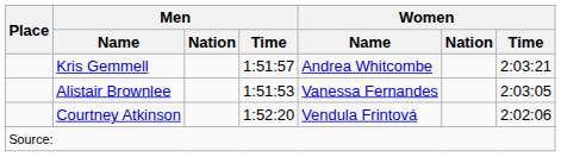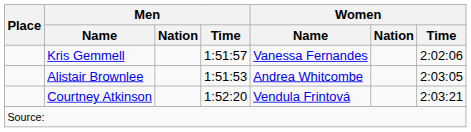Kris Gemmell | Women / Name: Andrea Whitcombe -> Vanessa Fernandes
Kris Gemmell | Women / Time: 2:03:21 -> 2:02:06
Alistair Brownlee | Women / Name: Vanessa Fernandes -> Andrea Whitcombe
Courtney Atkinson | Women / Time: 2:02:06 -> 2:03:21
